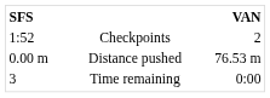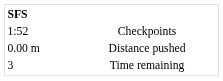- column: VAN | 2 | 76.53 m | 0:00
